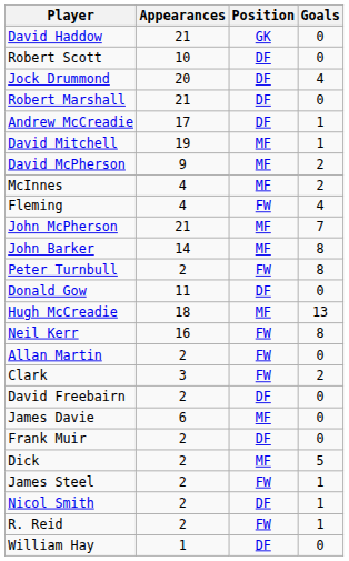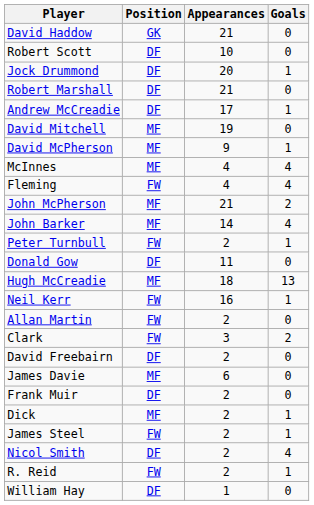columns swapped: Position <-> Appearances
Jock Drummond | Goals: 4 -> 1
David Mitchell | Goals: 1 -> 0
David McPherson | Goals: 2 -> 1
McInnes | Goals: 2 -> 4
John McPherson | Goals: 7 -> 2
John Barker | Goals: 8 -> 4
Peter Turnbull | Goals: 8 -> 1
Neil Kerr | Goals: 8 -> 1
Dick | Goals: 5 -> 1
Nicol Smith | Goals: 1 -> 4
